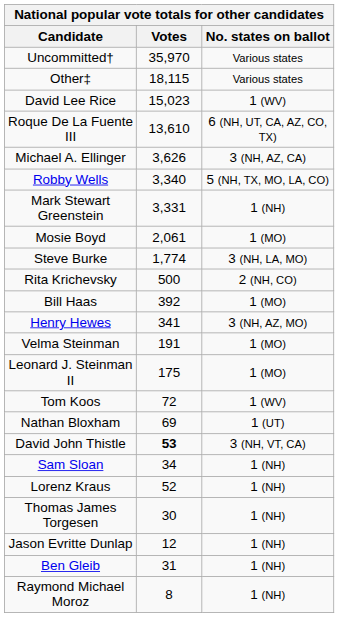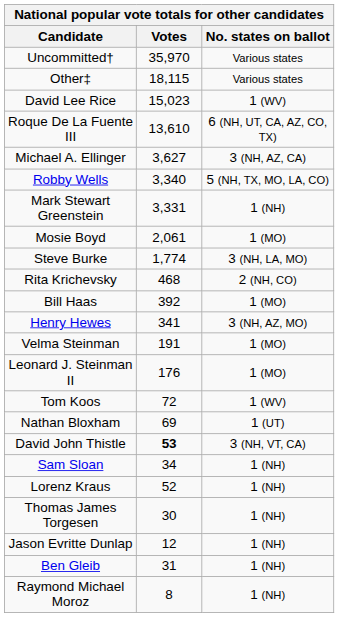Michael A. Ellinger | Votes: 3,626 -> 3,627
Rita Krichevsky | Votes: 500 -> 468
Leonard J. Steinman II | Votes: 175 -> 176
